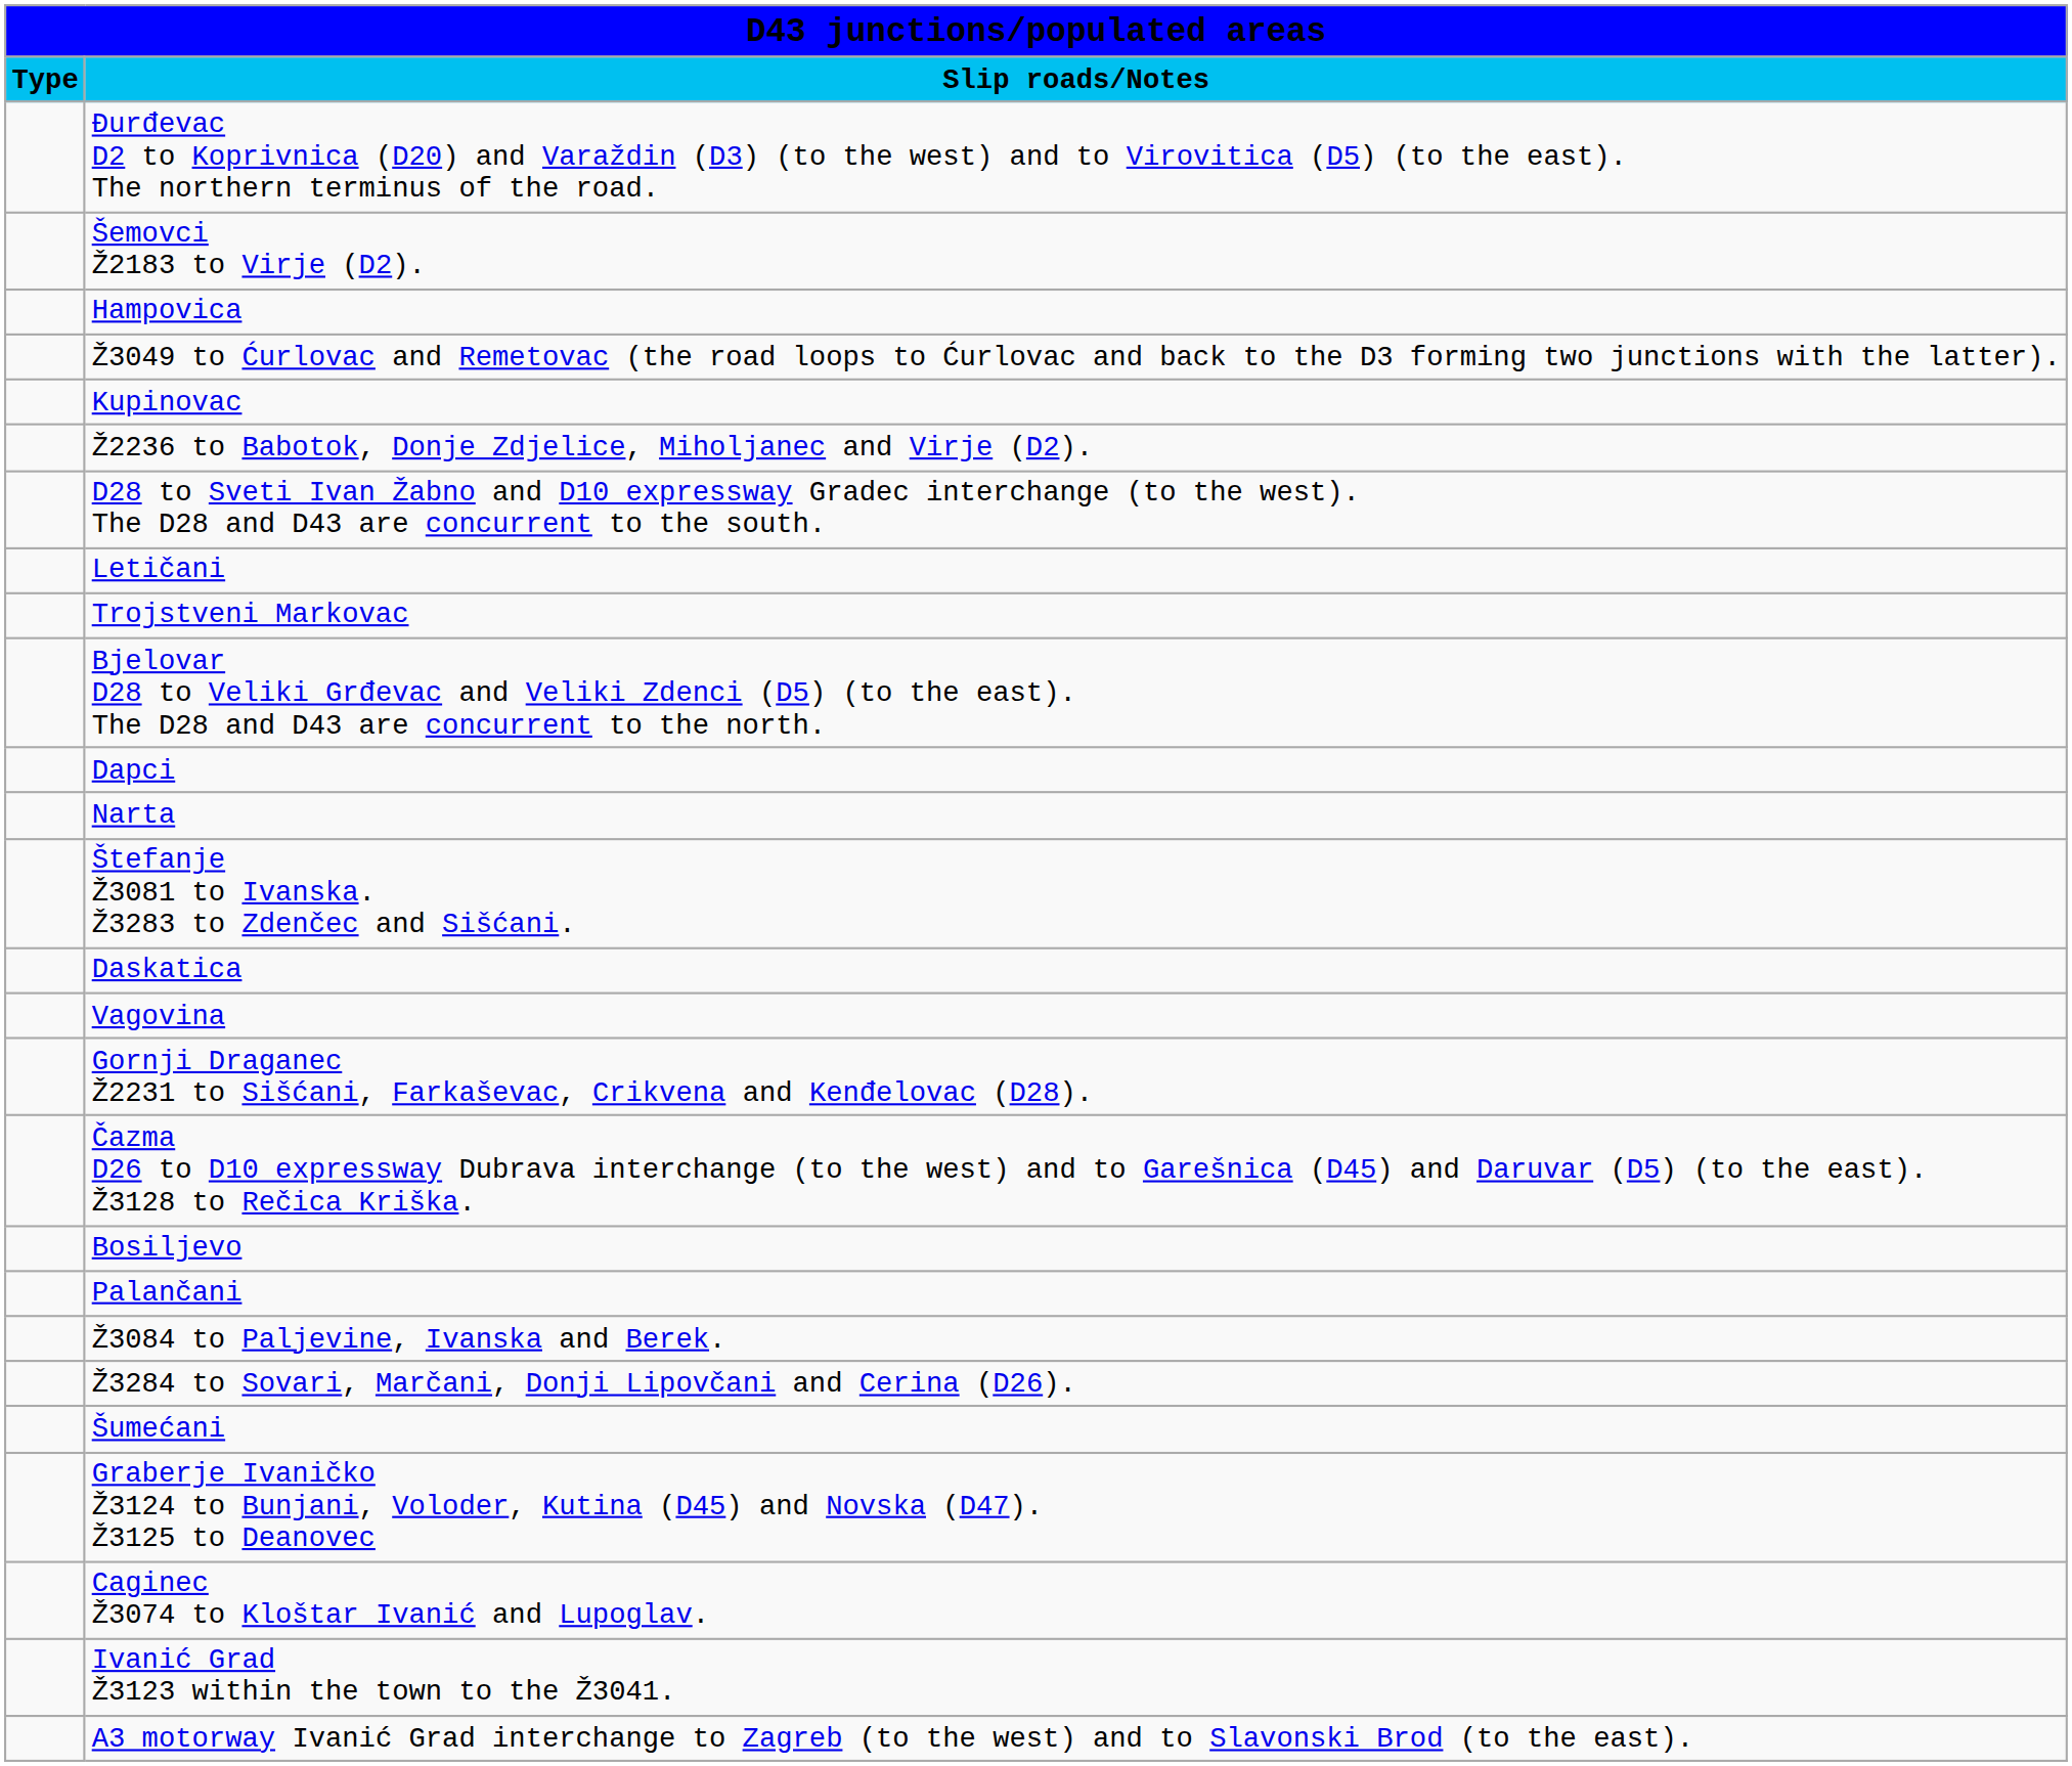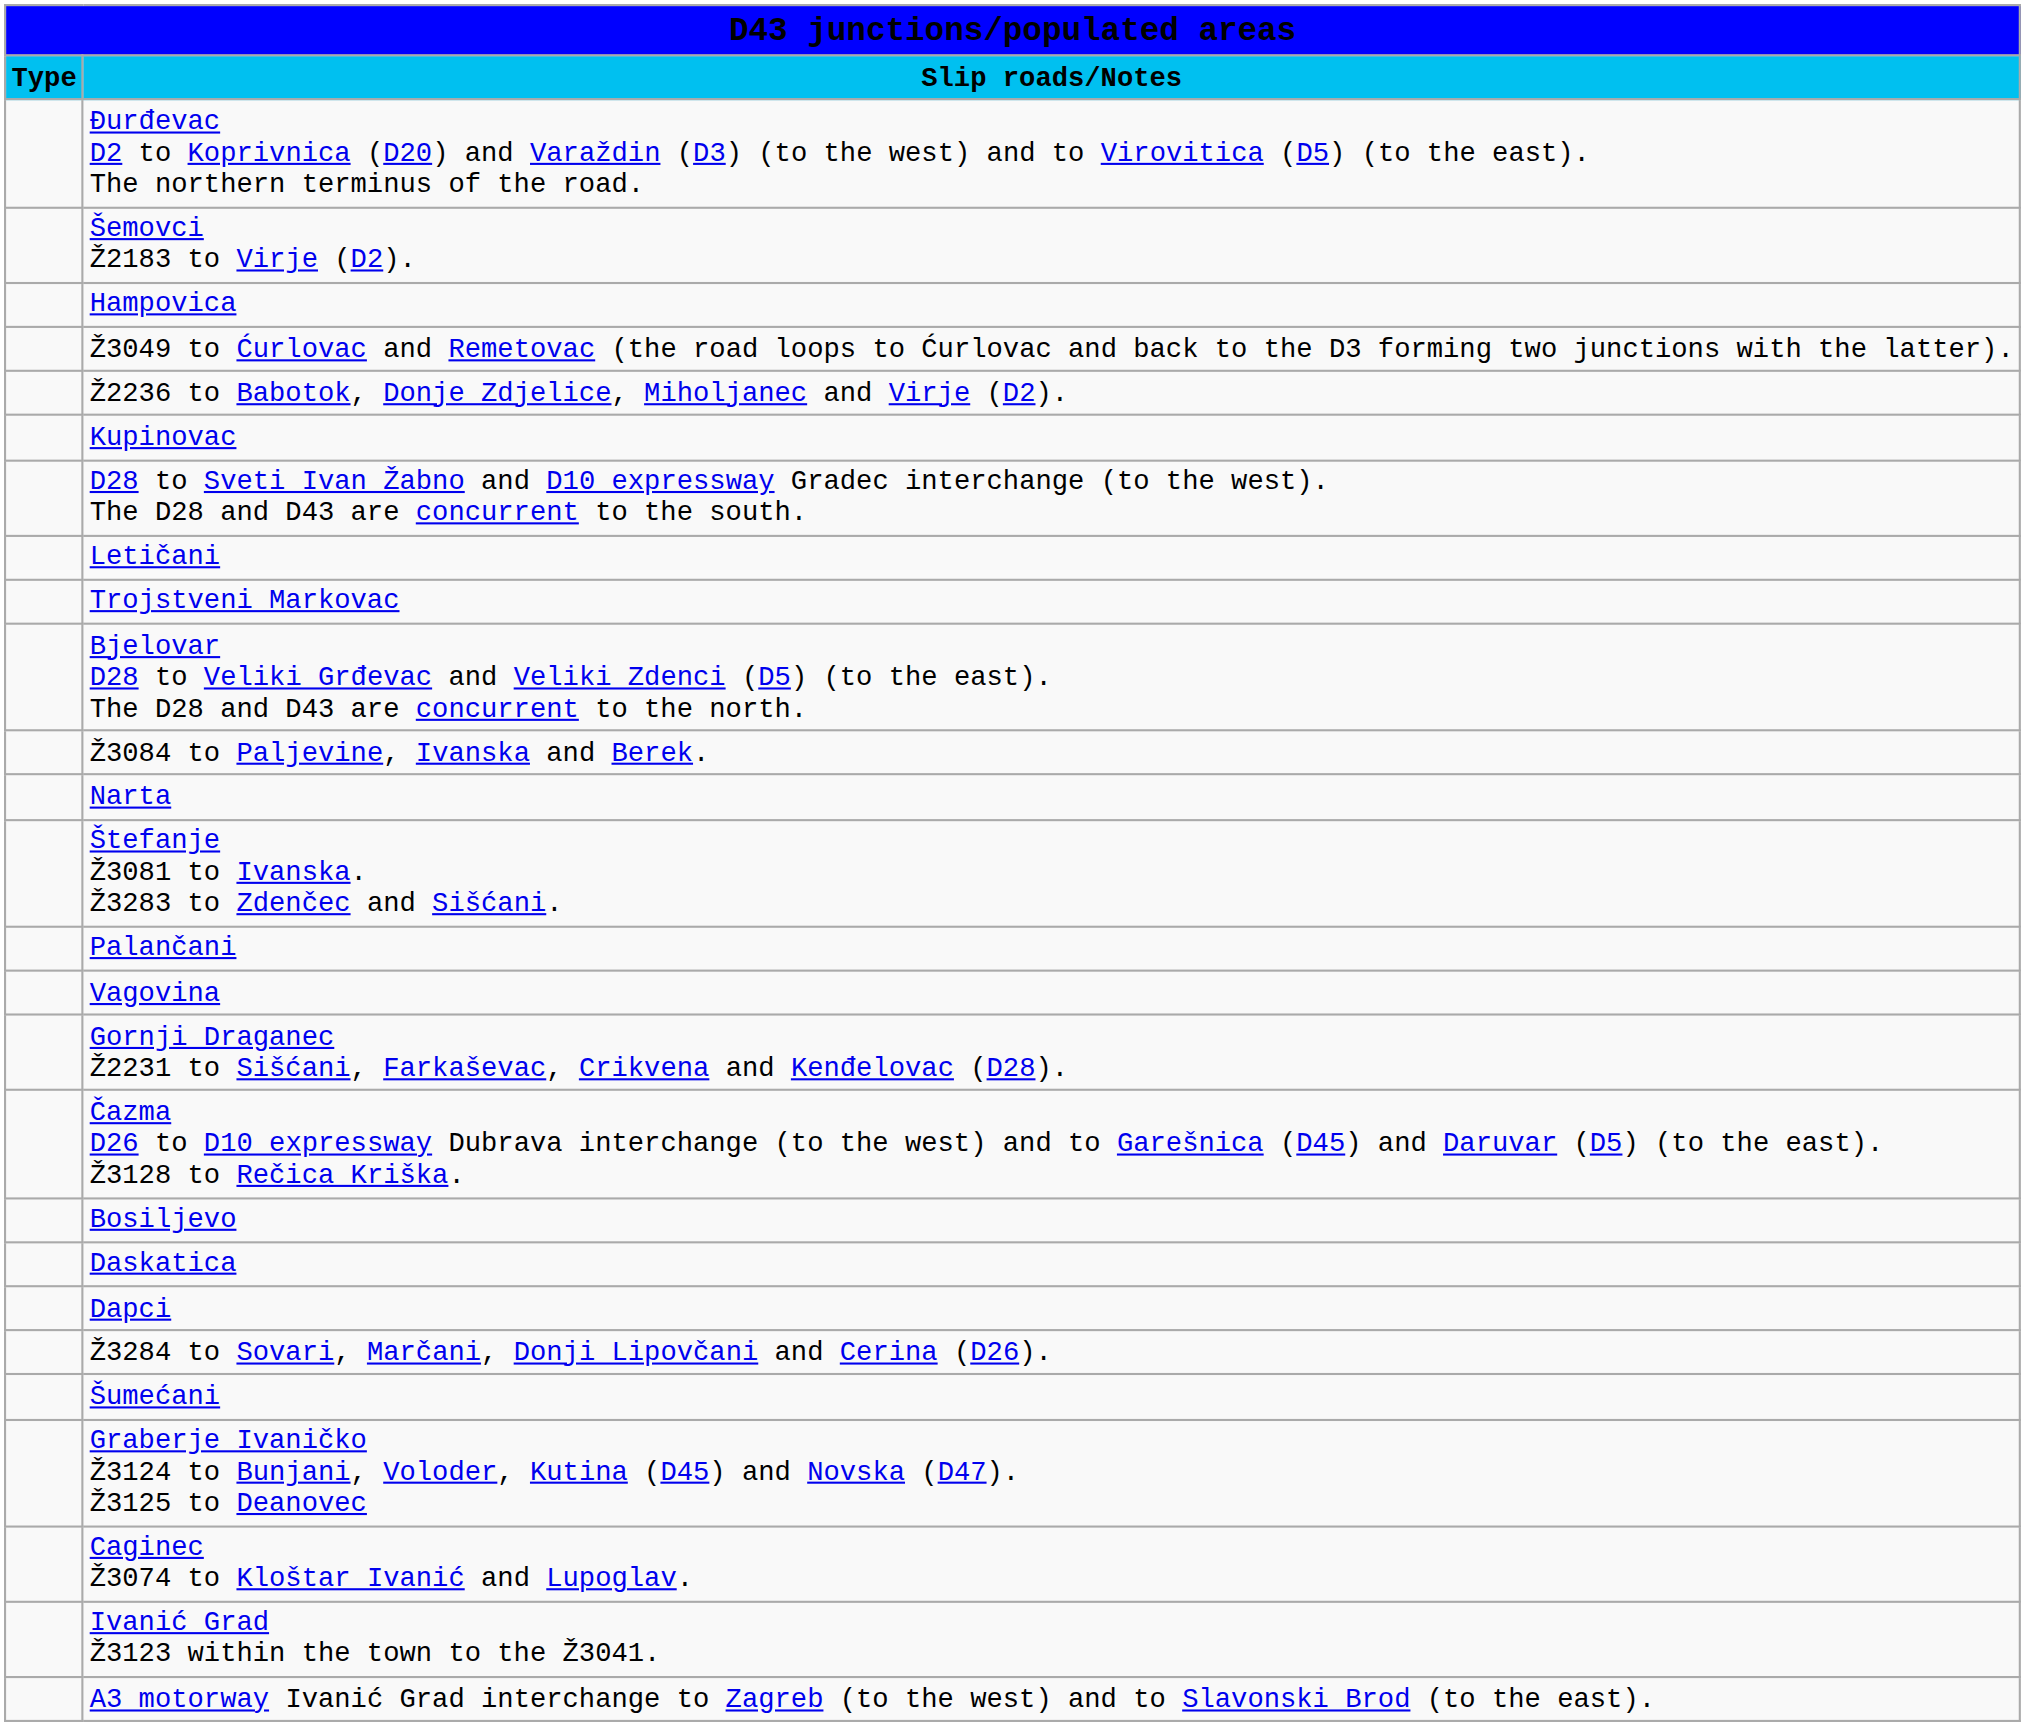rows swapped: Ž2236 to Babotok, Donje Zdjelice, Miholjanec and Virje (D2). <-> Kupinovac
rows swapped: Ž3084 to Paljevine, Ivanska and Berek. <-> Dapci
rows swapped: Daskatica <-> Palančani
